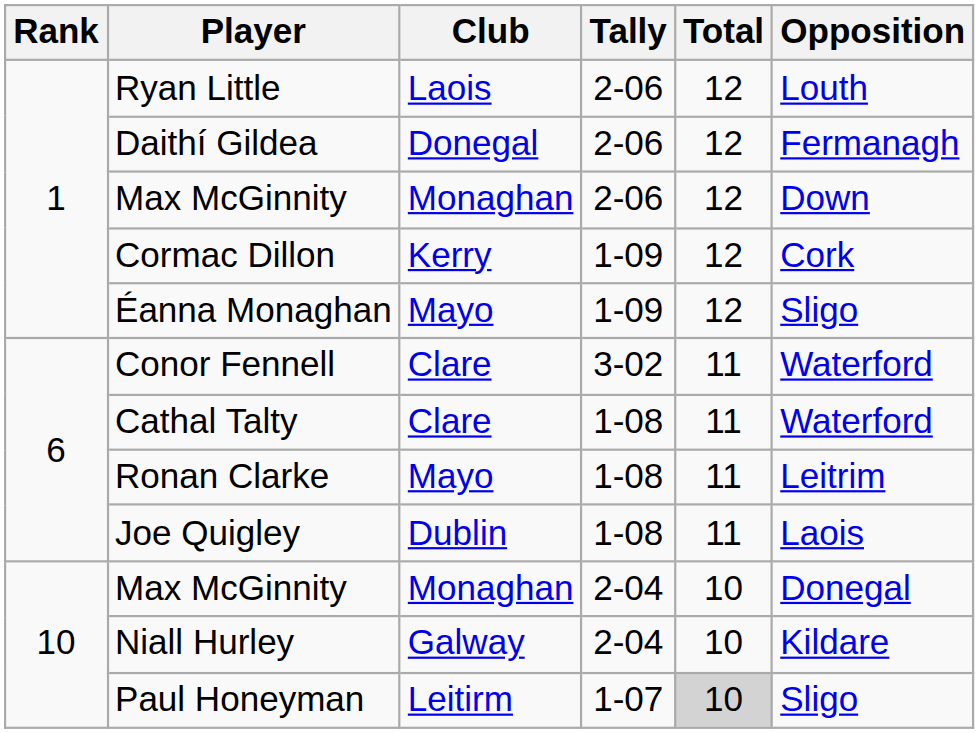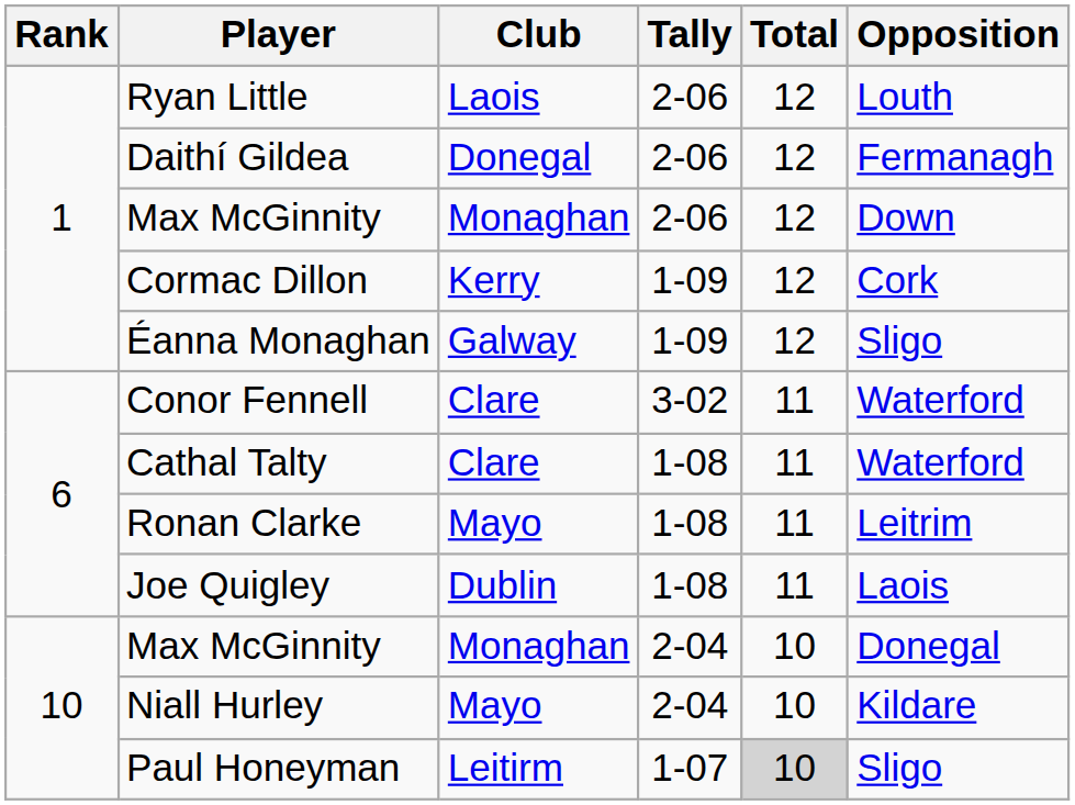Éanna Monaghan | Club: Mayo -> Galway
Niall Hurley | Club: Galway -> Mayo
